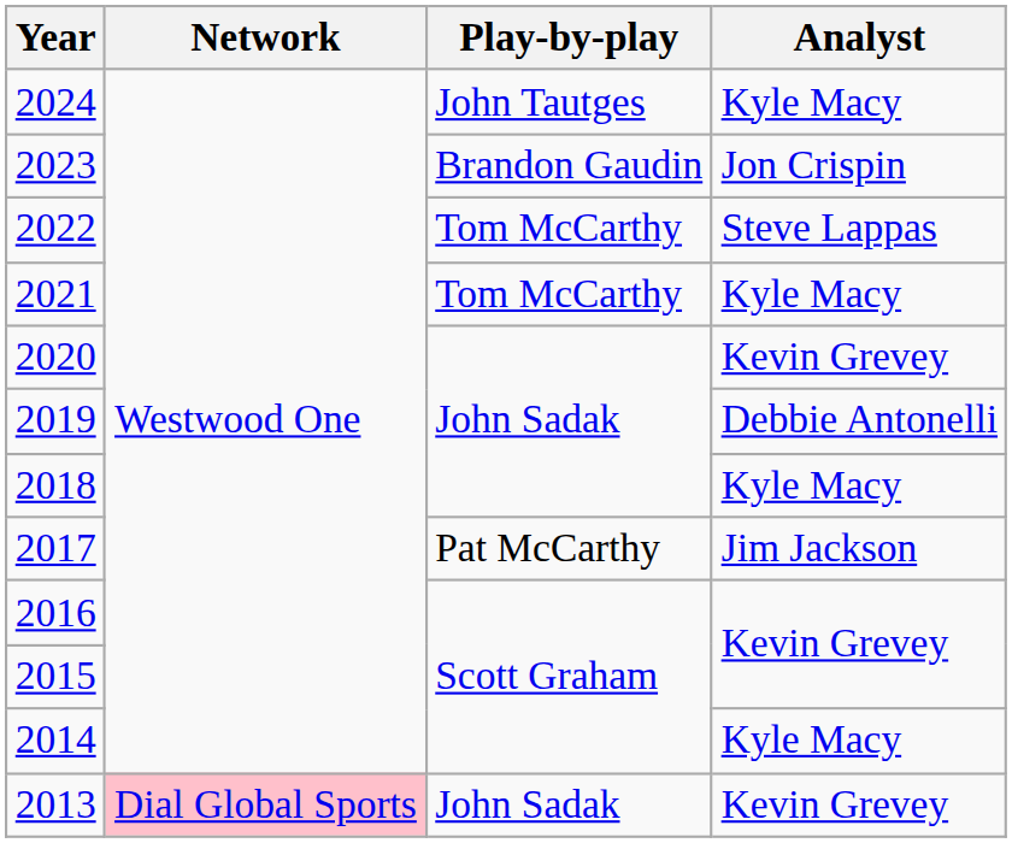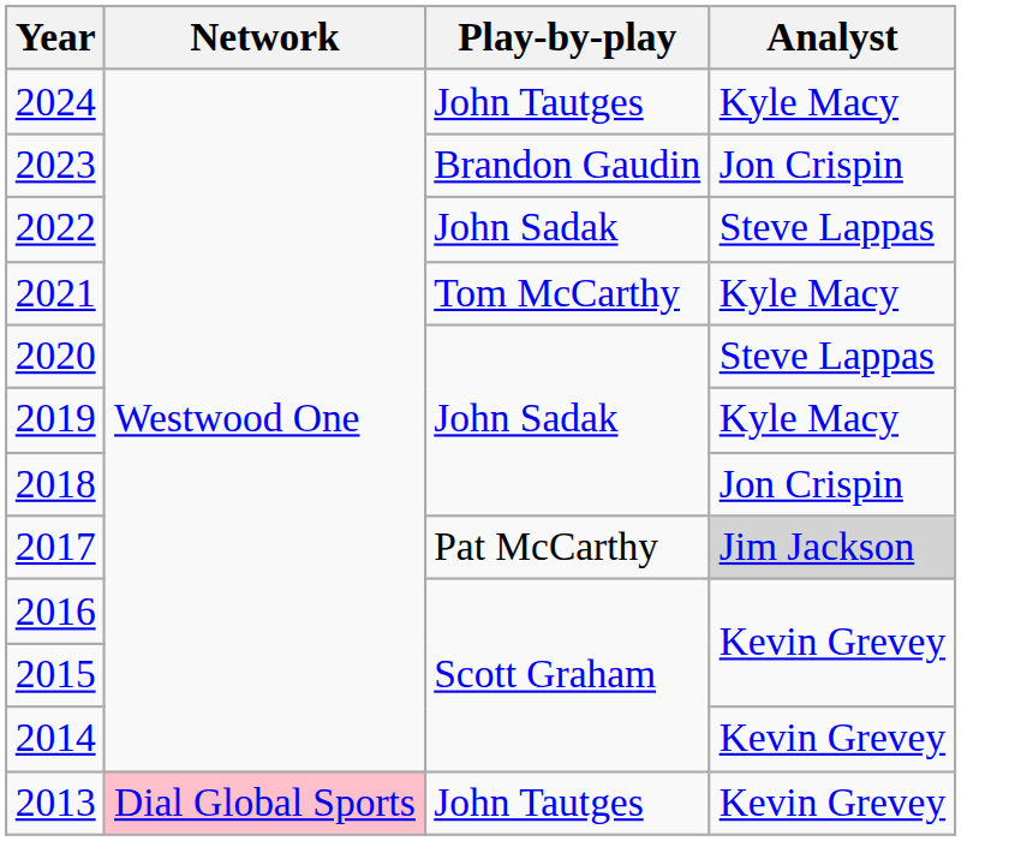2022 | Play-by-play: Tom McCarthy -> John Sadak
2020 | Analyst: Kevin Grevey -> Steve Lappas
2019 | Analyst: Debbie Antonelli -> Kyle Macy
2018 | Analyst: Kyle Macy -> Jon Crispin
2017 | Analyst: no background -> lightgrey background
2014 | Analyst: Kyle Macy -> Kevin Grevey
2013 | Play-by-play: John Sadak -> John Tautges
